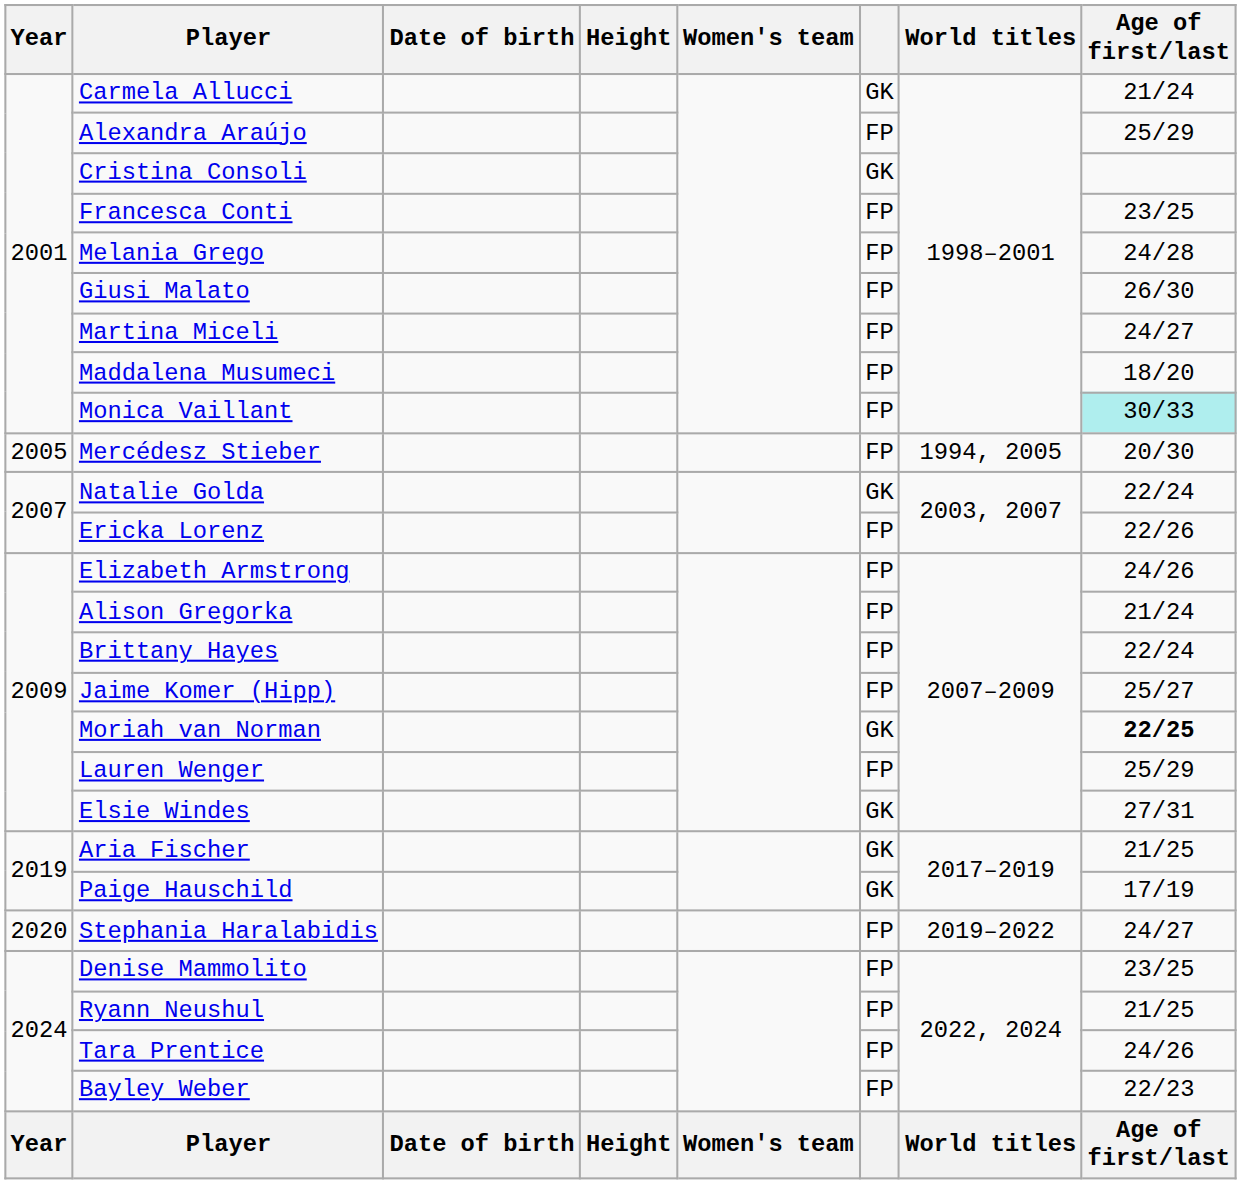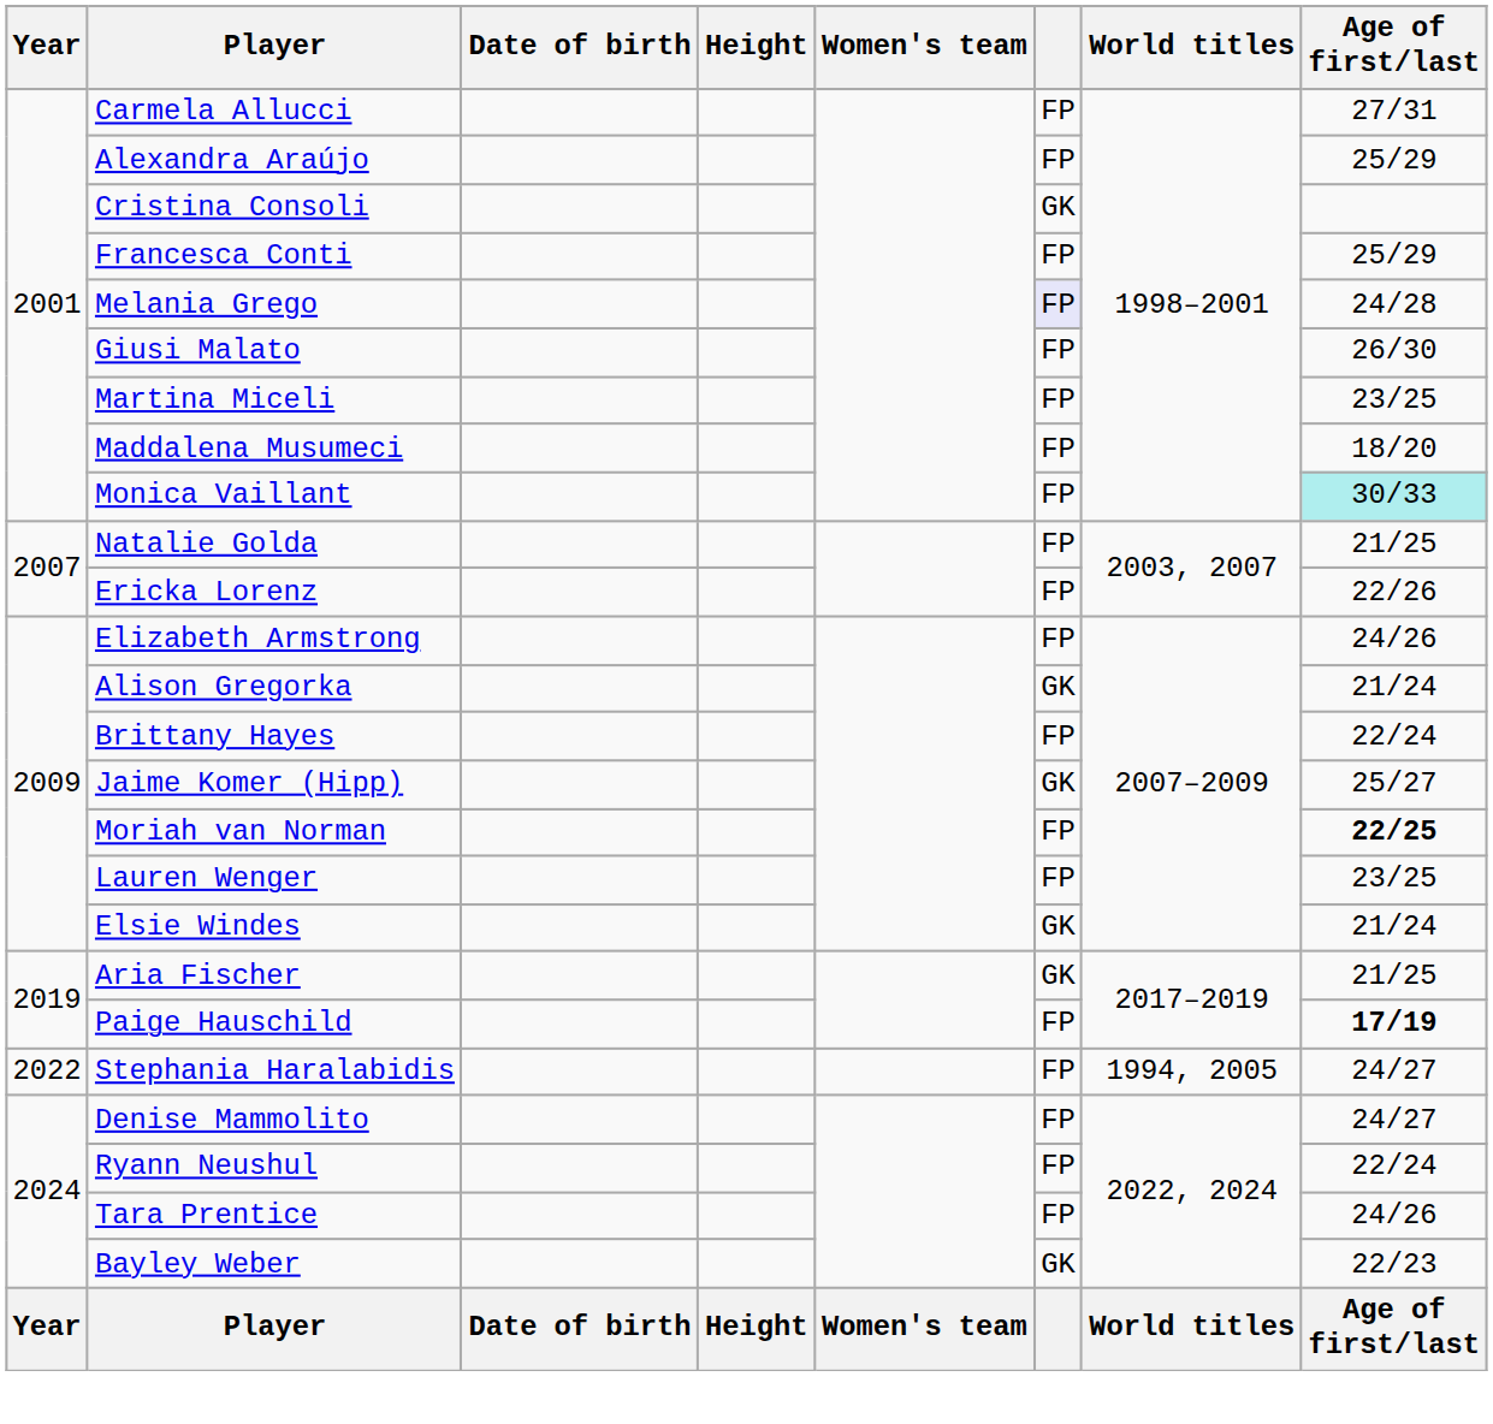Carmela Allucci | column 6: GK -> FP
Carmela Allucci | Age of first/last: 21/24 -> 27/31
Francesca Conti | Age of first/last: 23/25 -> 25/29
Melania Grego | column 6: no background -> lavender background
Martina Miceli | Age of first/last: 24/27 -> 23/25
- row: 2005 | Mercédesz Stieber | FP | 1994, 2005 | 20/30
Natalie Golda | column 6: GK -> FP
Natalie Golda | Age of first/last: 22/24 -> 21/25
Alison Gregorka | column 6: FP -> GK
Jaime Komer (Hipp) | column 6: FP -> GK
Moriah van Norman | column 6: GK -> FP
Lauren Wenger | Age of first/last: 25/29 -> 23/25
Elsie Windes | Age of first/last: 27/31 -> 21/24
Paige Hauschild | column 6: GK -> FP
Paige Hauschild | Age of first/last: normal -> bold
Stephania Haralabidis | Year: 2020 -> 2022
Stephania Haralabidis | World titles: 2019–2022 -> 1994, 2005
Denise Mammolito | Age of first/last: 23/25 -> 24/27
Ryann Neushul | Age of first/last: 21/25 -> 22/24
Bayley Weber | column 6: FP -> GK
